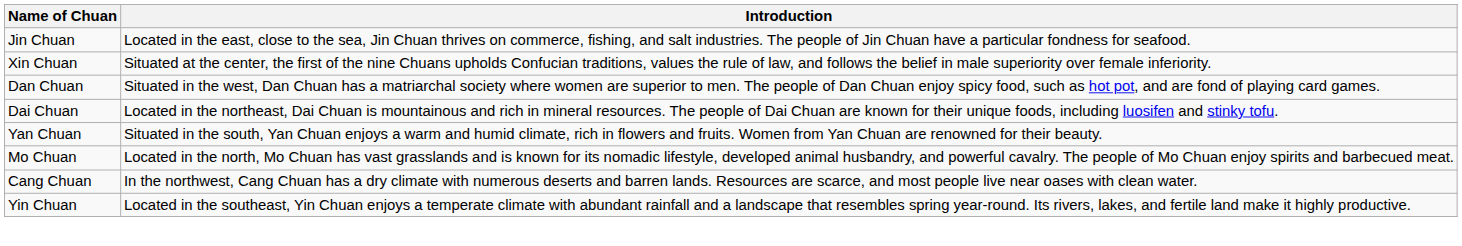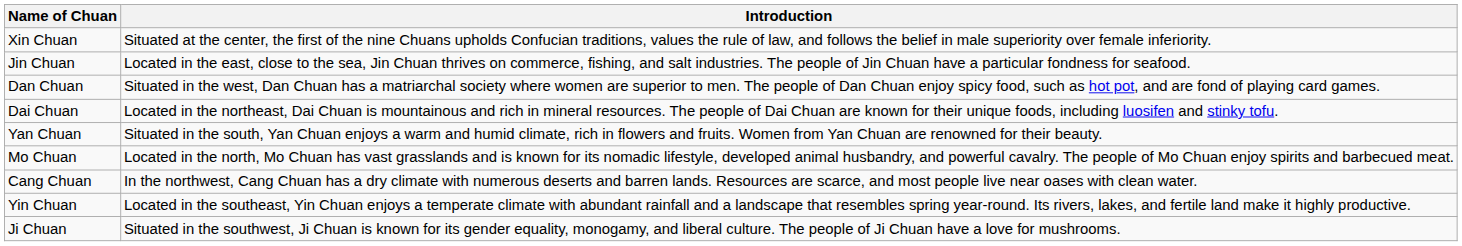rows swapped: Xin Chuan <-> Jin Chuan
+ row: Ji Chuan | Situated in the southwest, Ji Chuan is known for its gender equality, monogamy, and liberal culture. The people of Ji Chuan have a love for mushrooms.
